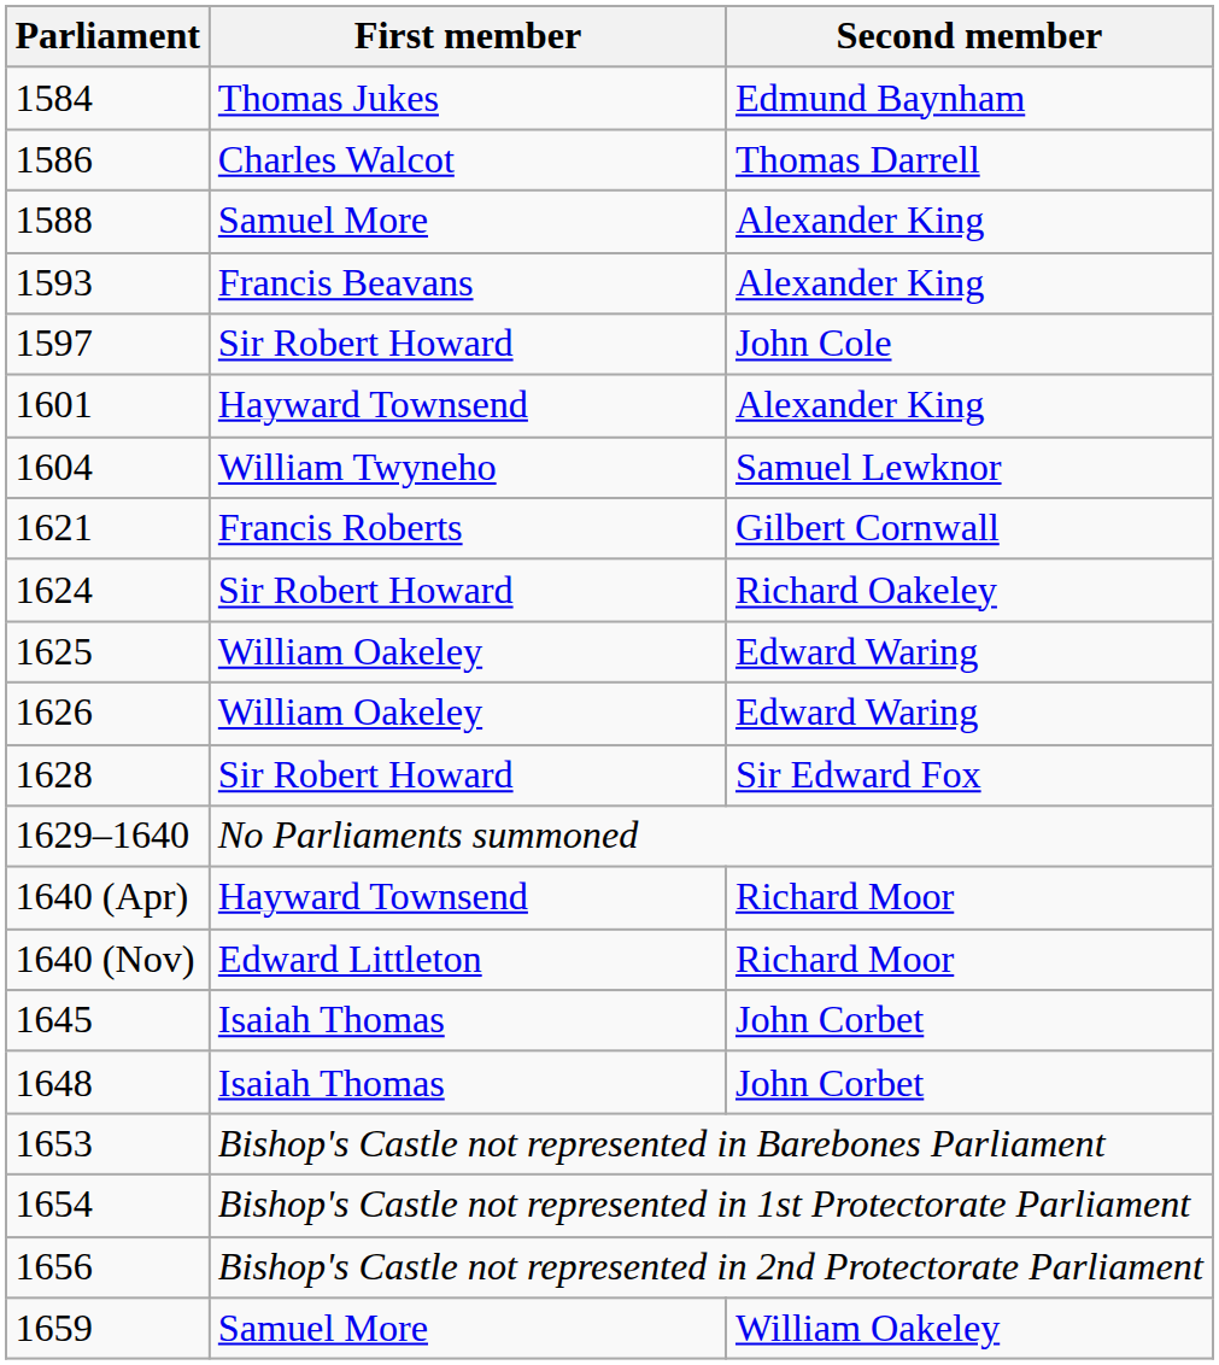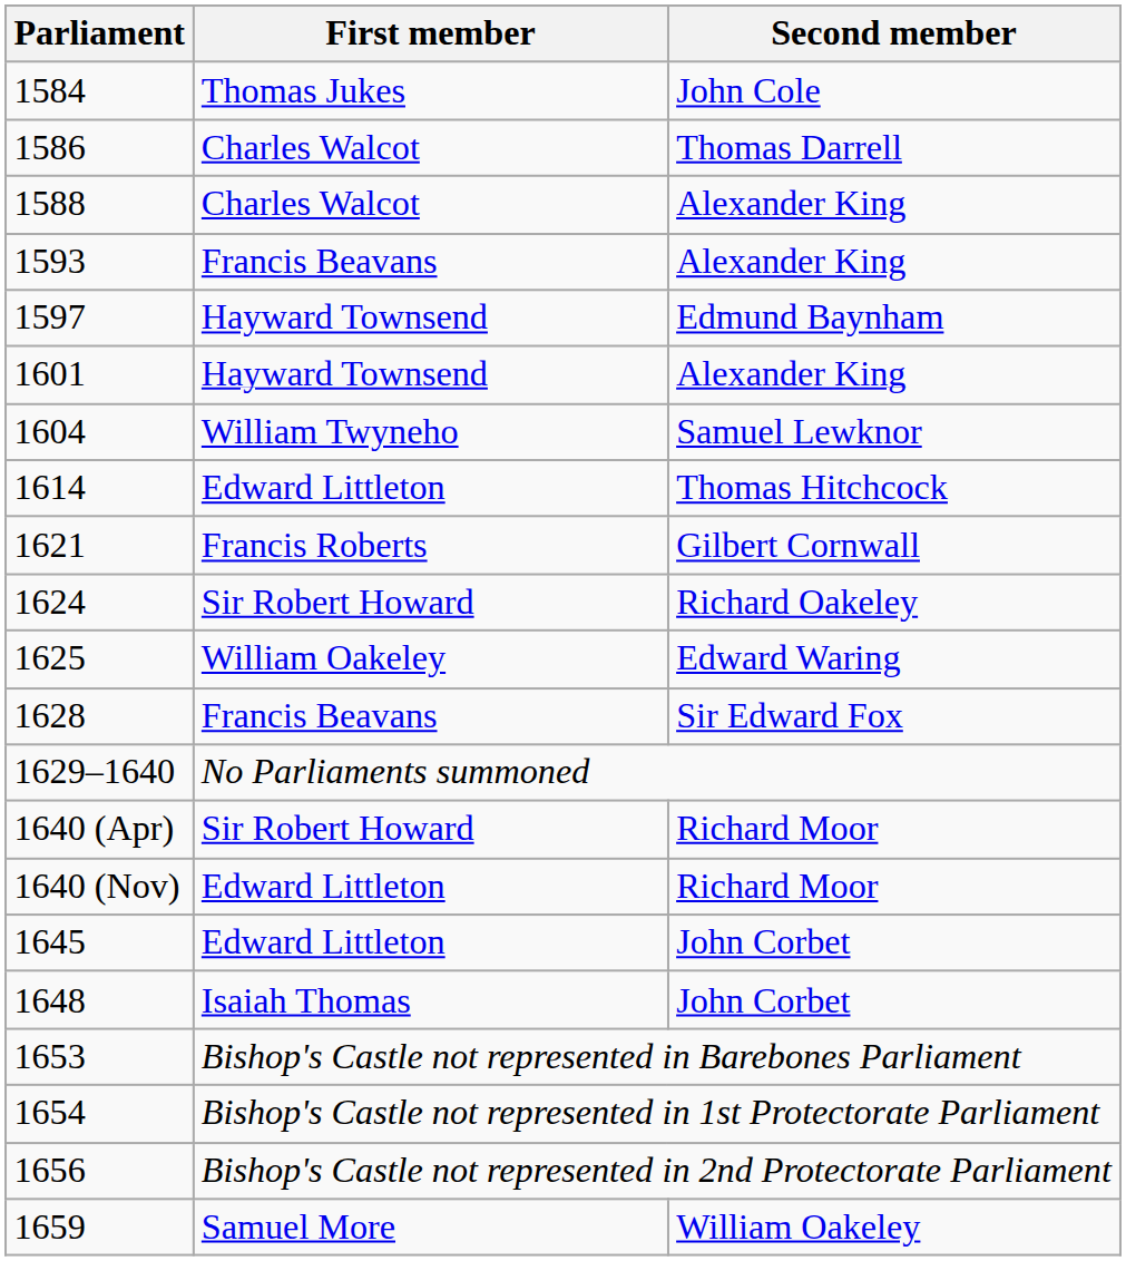1584 | Second member: Edmund Baynham -> John Cole
1588 | First member: Samuel More -> Charles Walcot
1597 | First member: Sir Robert Howard -> Hayward Townsend
1597 | Second member: John Cole -> Edmund Baynham
+ row: 1614 | Edward Littleton | Thomas Hitchcock
- row: 1626 | William Oakeley | Edward Waring
1628 | First member: Sir Robert Howard -> Francis Beavans
1640 (Apr) | First member: Hayward Townsend -> Sir Robert Howard
1645 | First member: Isaiah Thomas -> Edward Littleton
